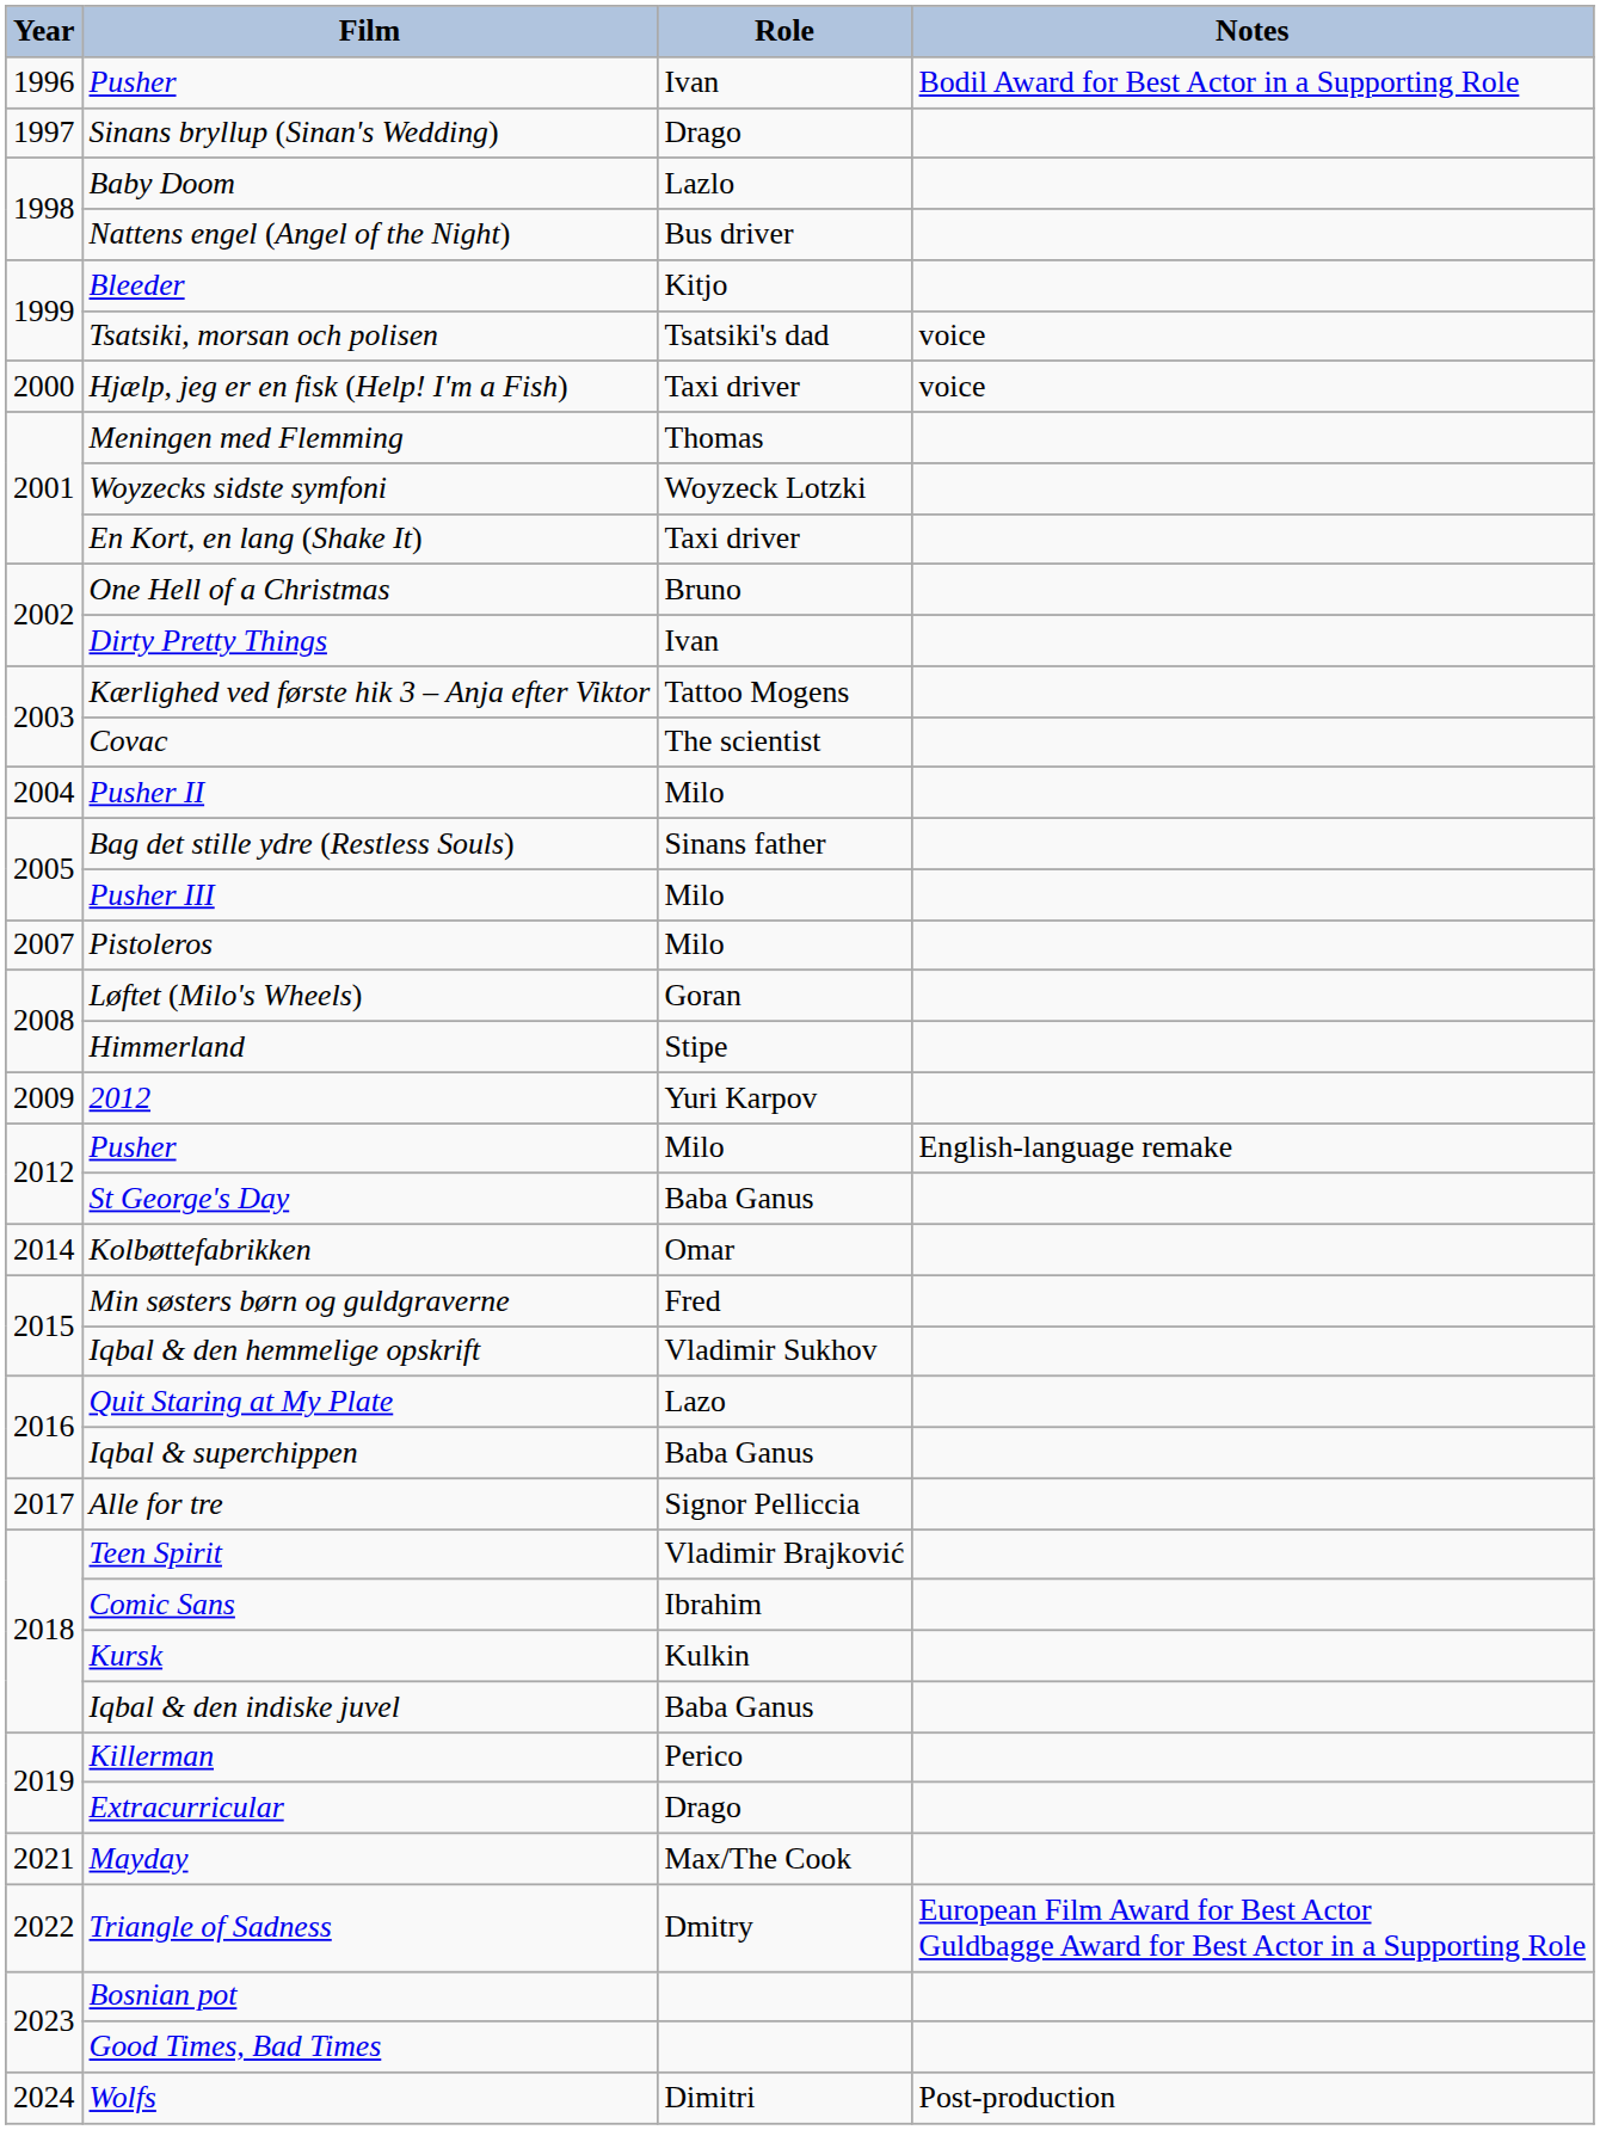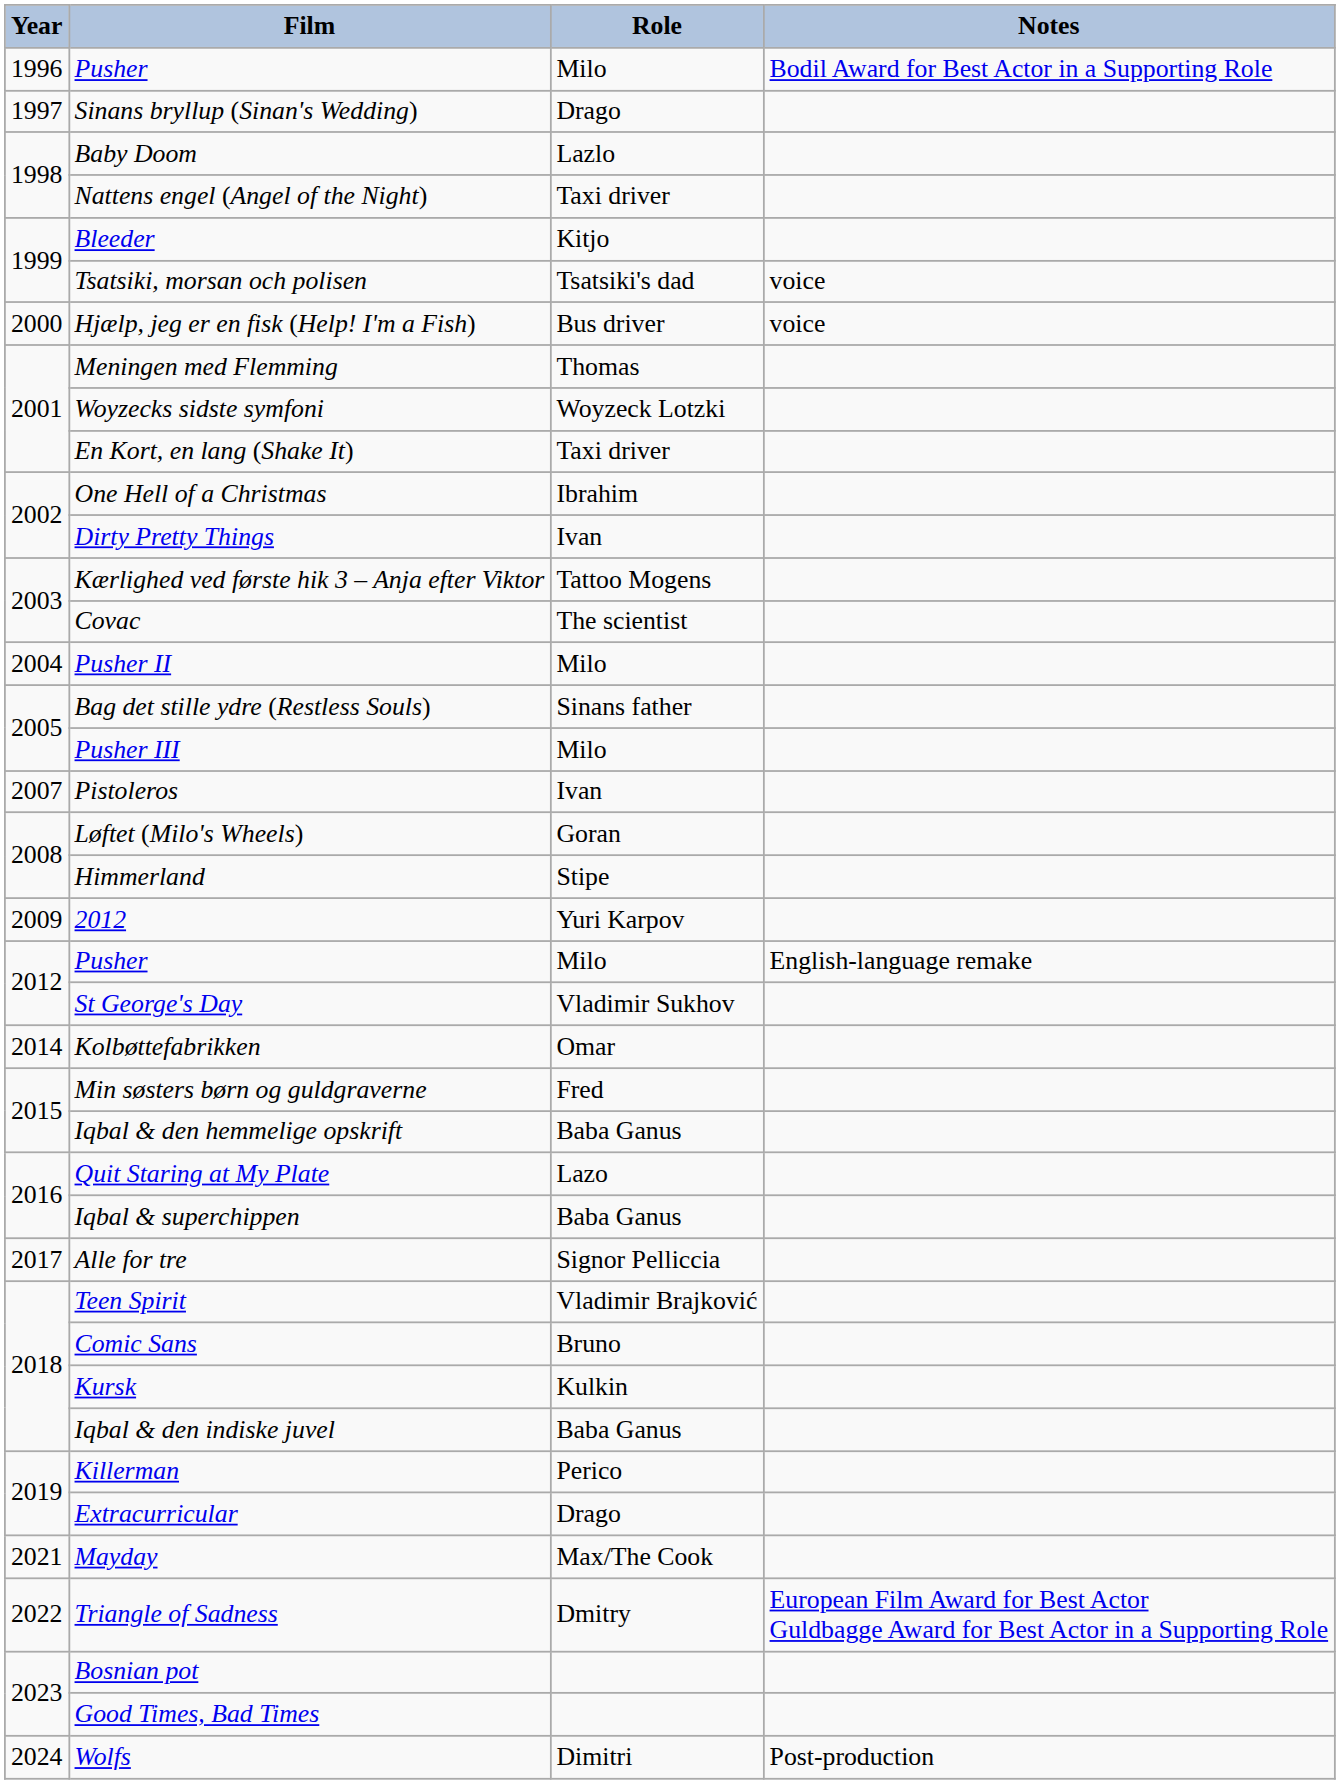1996 / Pusher | Role: Ivan -> Milo
Nattens engel (Angel of the Night) | Role: Bus driver -> Taxi driver
Hjælp, jeg er en fisk (Help! I'm a Fish) | Role: Taxi driver -> Bus driver
One Hell of a Christmas | Role: Bruno -> Ibrahim
Pistoleros | Role: Milo -> Ivan
St George's Day | Role: Baba Ganus -> Vladimir Sukhov
Iqbal & den hemmelige opskrift | Role: Vladimir Sukhov -> Baba Ganus
Comic Sans | Role: Ibrahim -> Bruno
